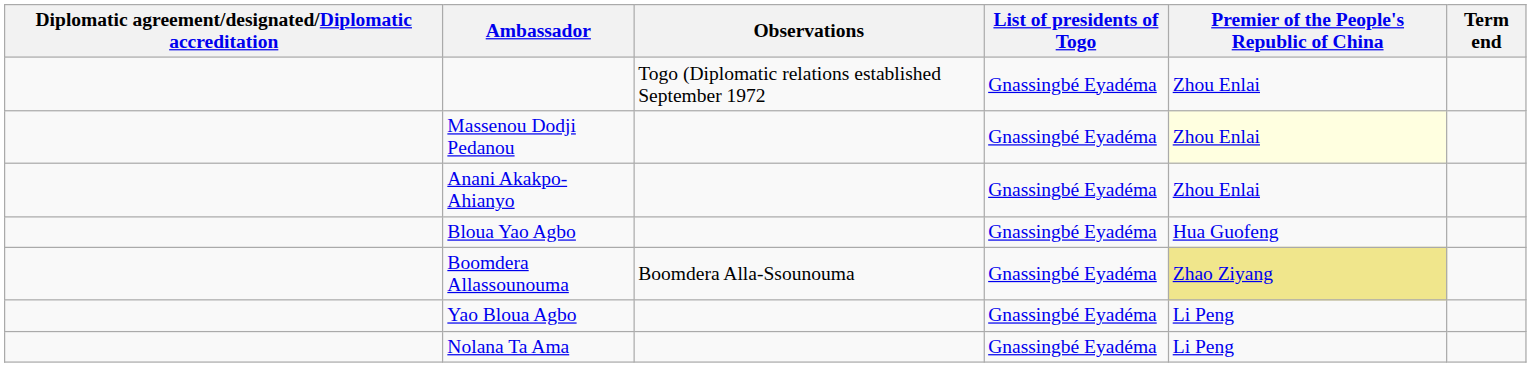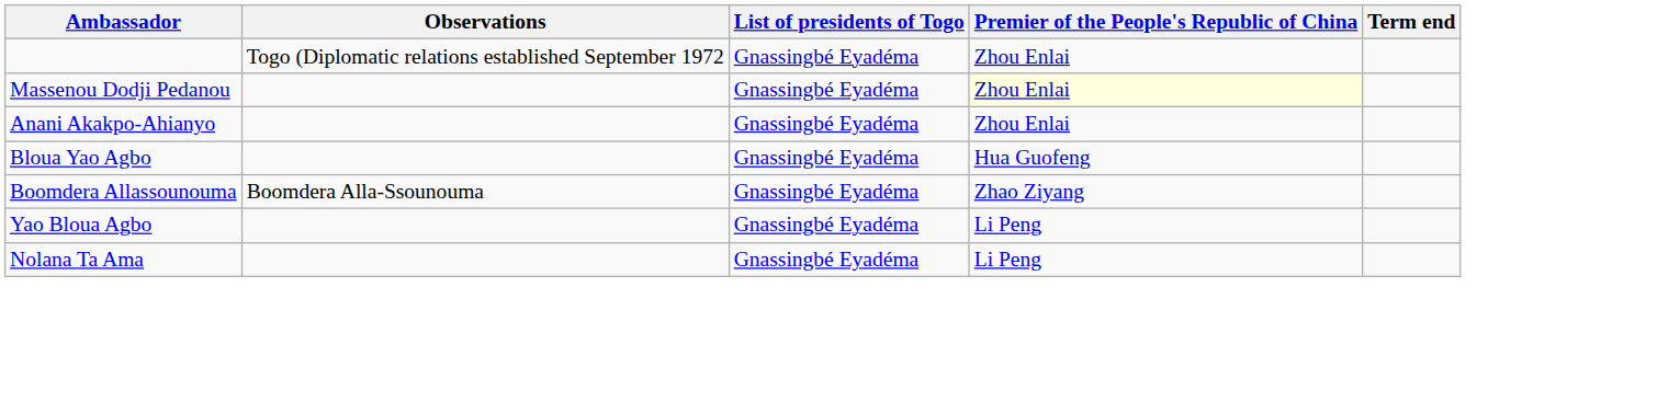- column: Diplomatic agreement/designated/Diplomatic accreditation
Boomdera Allassounouma | Premier of the People's Republic of China: khaki background -> no background
